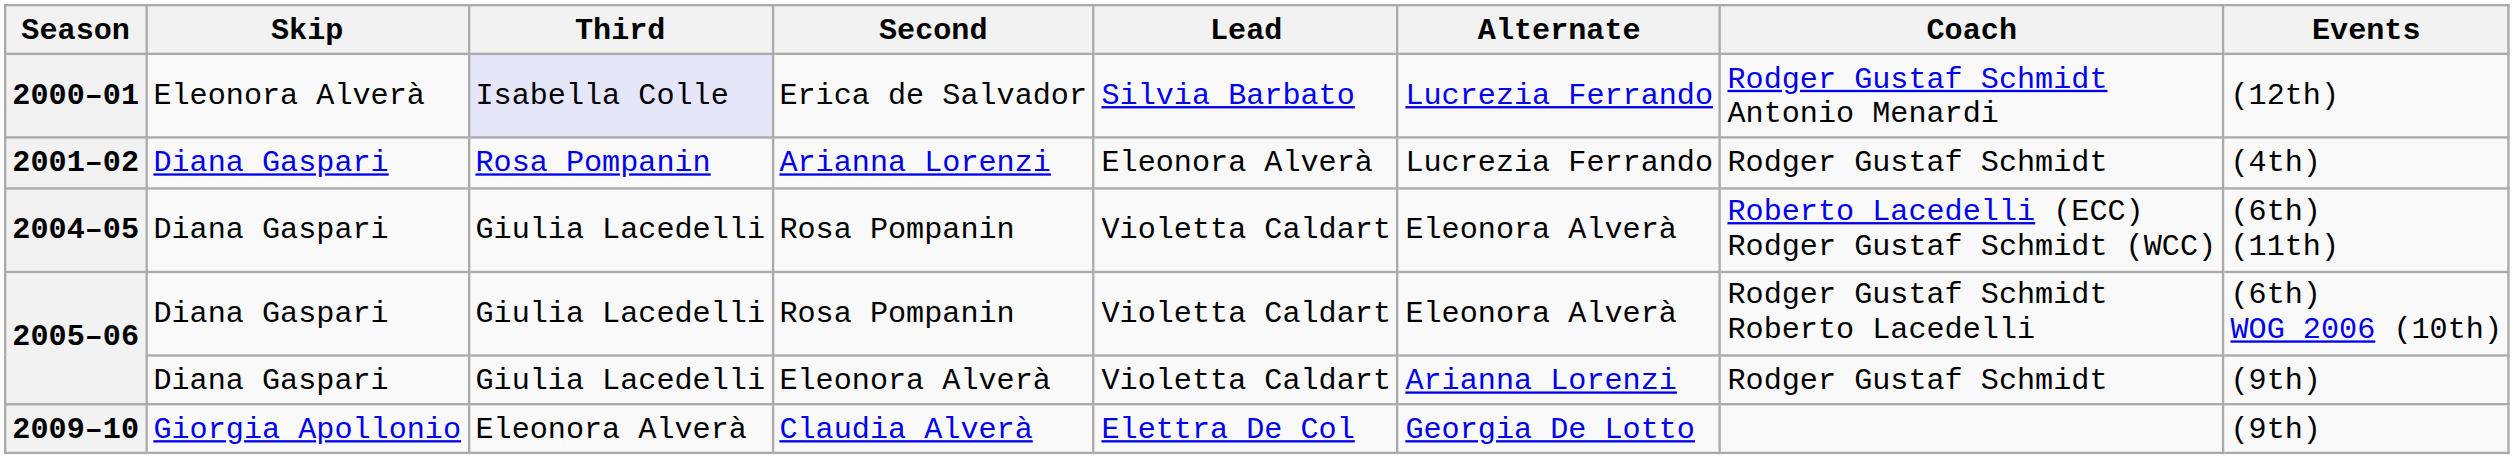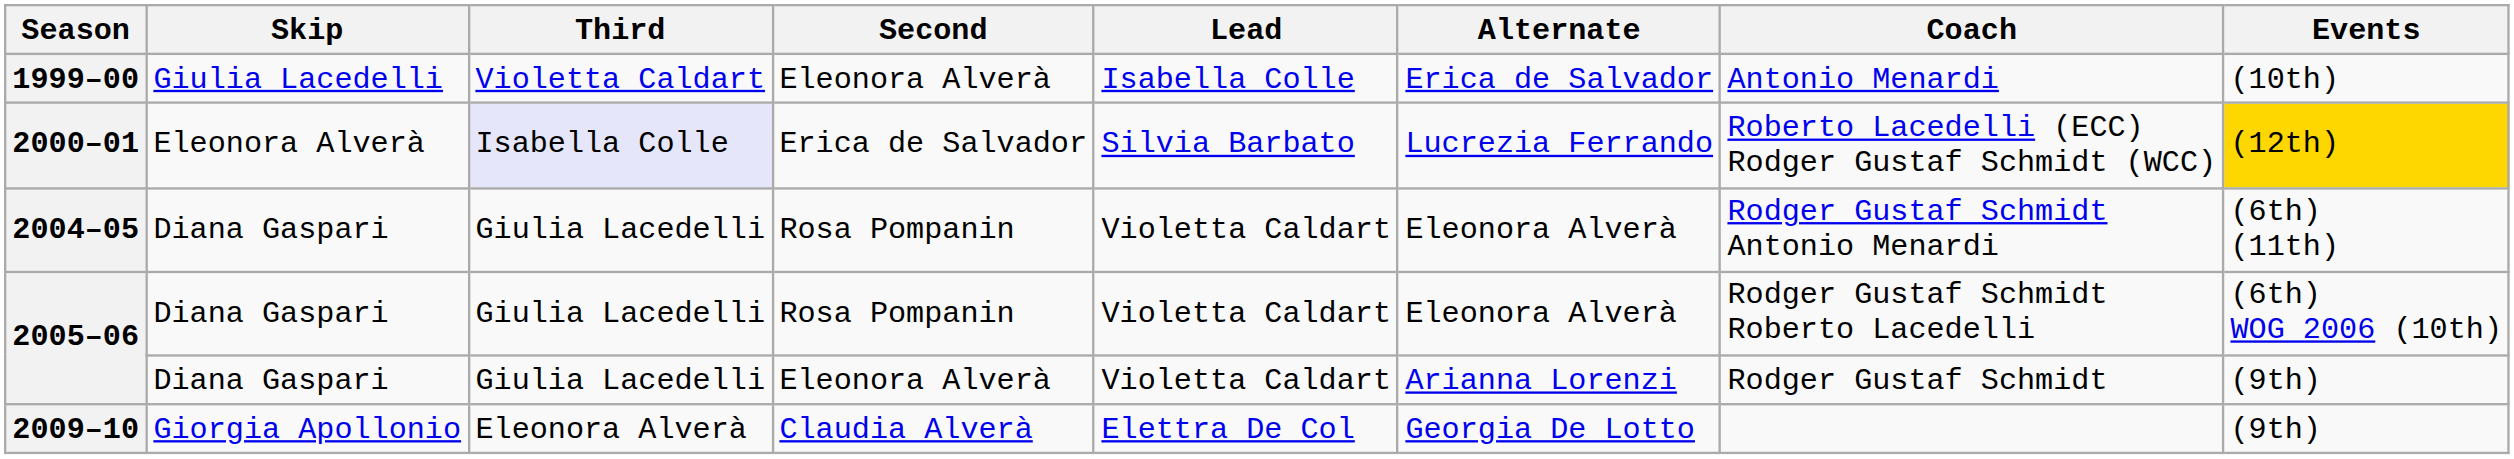+ row: 1999–00 | Giulia Lacedelli | Violetta Caldart | Eleonora Alverà | Isabella Colle | Erica de Salvador | Antonio Menardi | (10th)
2000–01 | Coach: Rodger Gustaf Schmidt Antonio Menardi -> Roberto Lacedelli (ECC) Rodger Gustaf Schmidt (WCC)
2000–01 | Events: no background -> gold background
- row: 2001–02 | Diana Gaspari | Rosa Pompanin | Arianna Lorenzi | Eleonora Alverà | Lucrezia Ferrando | Rodger Gustaf Schmidt | (4th)
2004–05 | Coach: Roberto Lacedelli (ECC) Rodger Gustaf Schmidt (WCC) -> Rodger Gustaf Schmidt Antonio Menardi
